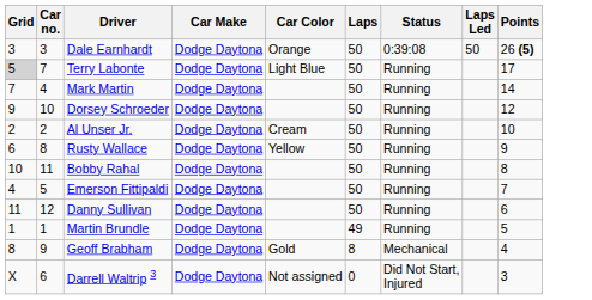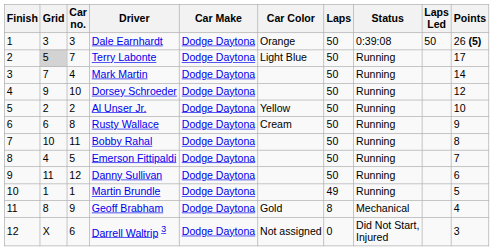+ column: Finish | 1 | 2 | 3 | 4 | 5 | 6 | 7 | 8 | 9 | 10 | 11 | 12
Al Unser Jr. | Car Color: Cream -> Yellow
Rusty Wallace | Car Color: Yellow -> Cream
